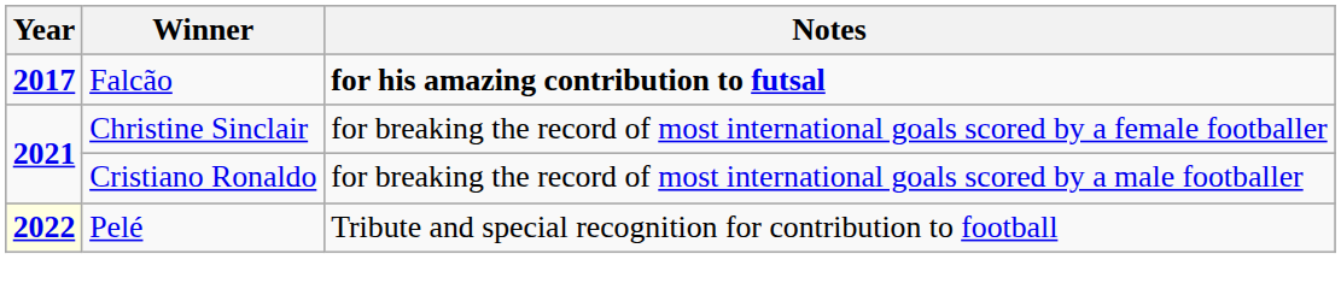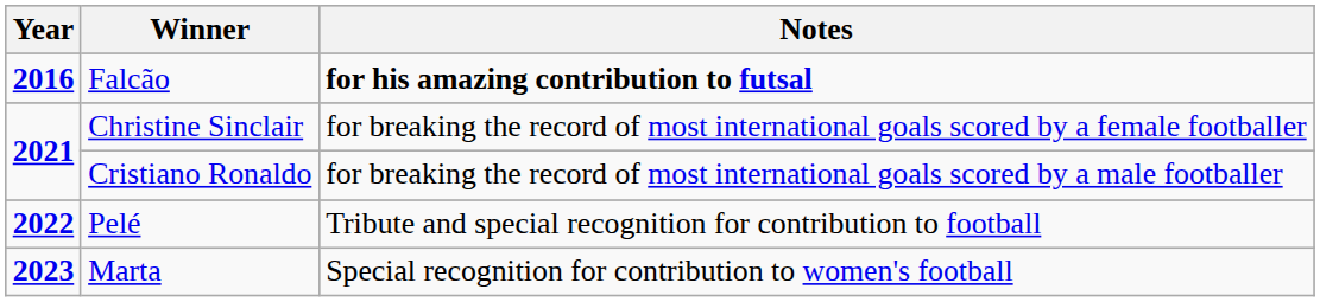Falcão | Year: 2017 -> 2016
Pelé | Year: lightyellow background -> no background
+ row: 2023 | Marta | Special recognition for contribution to women's football
